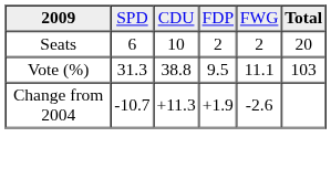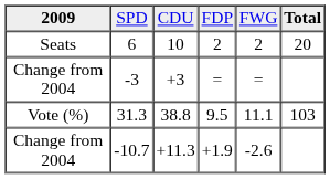+ row: Change from 2004 | -3 | +3 | = | =
